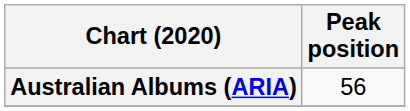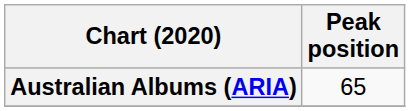Australian Albums (ARIA) | Peak position: 56 -> 65
